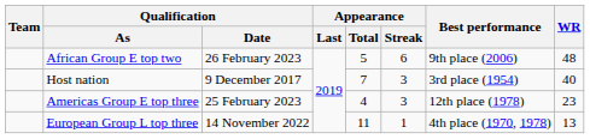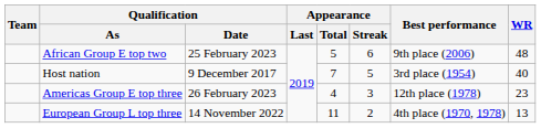African Group E top two | Qualification / Date: 26 February 2023 -> 25 February 2023
Host nation | Appearance / Streak: 3 -> 5
Americas Group E top three | Qualification / Date: 25 February 2023 -> 26 February 2023
European Group L top three | Appearance / Streak: 1 -> 2
